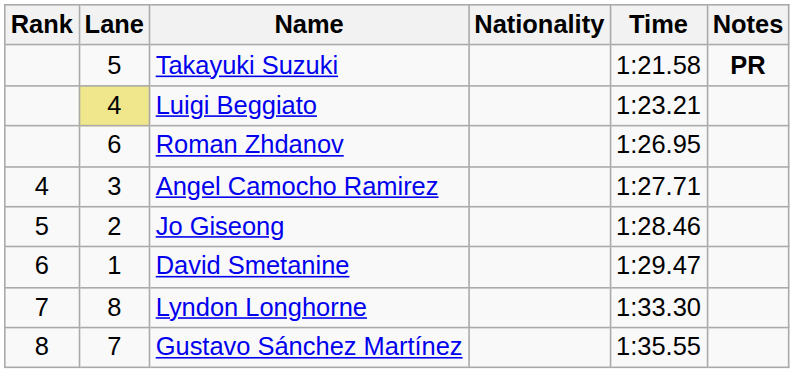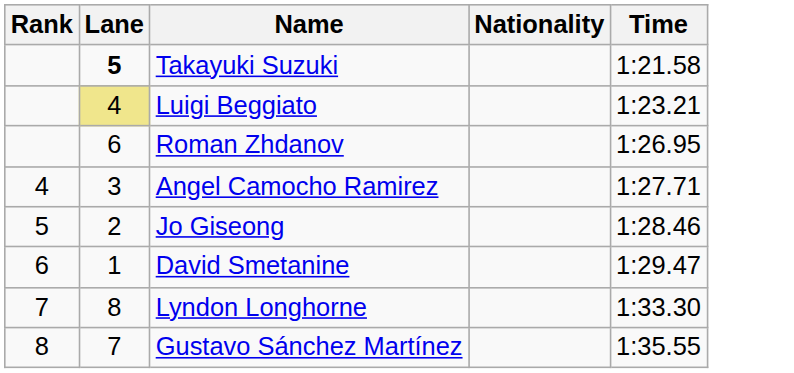- column: Notes | PR
Takayuki Suzuki | Lane: normal -> bold
